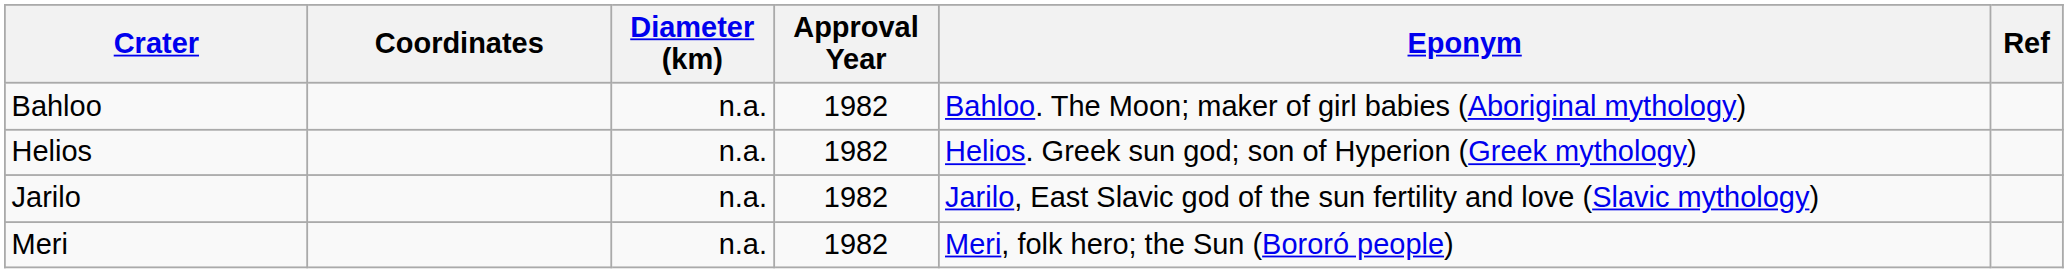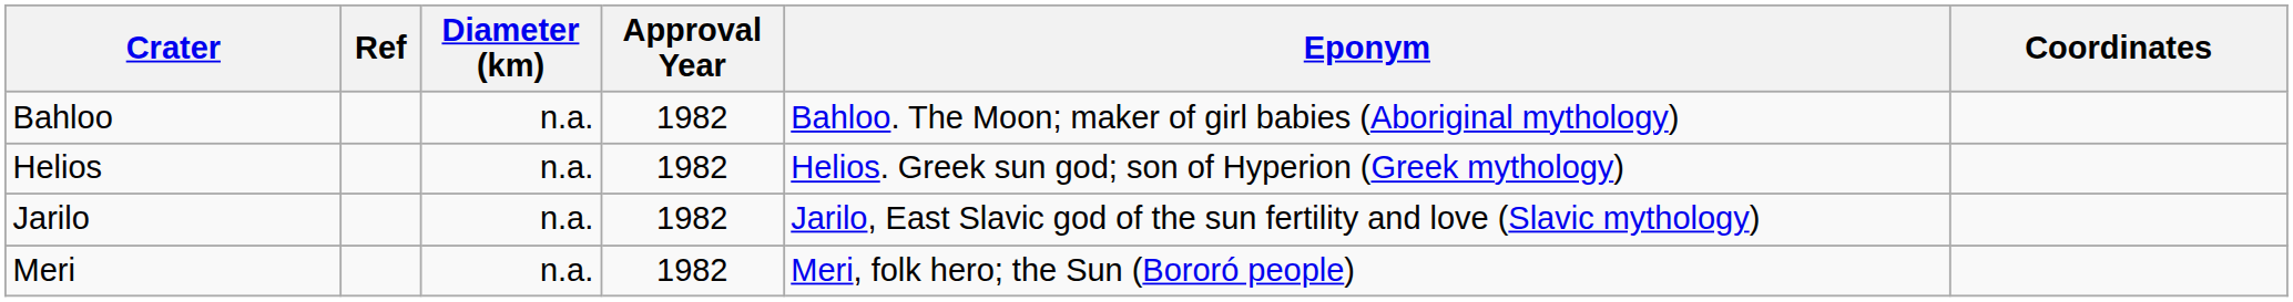columns swapped: Coordinates <-> Ref
